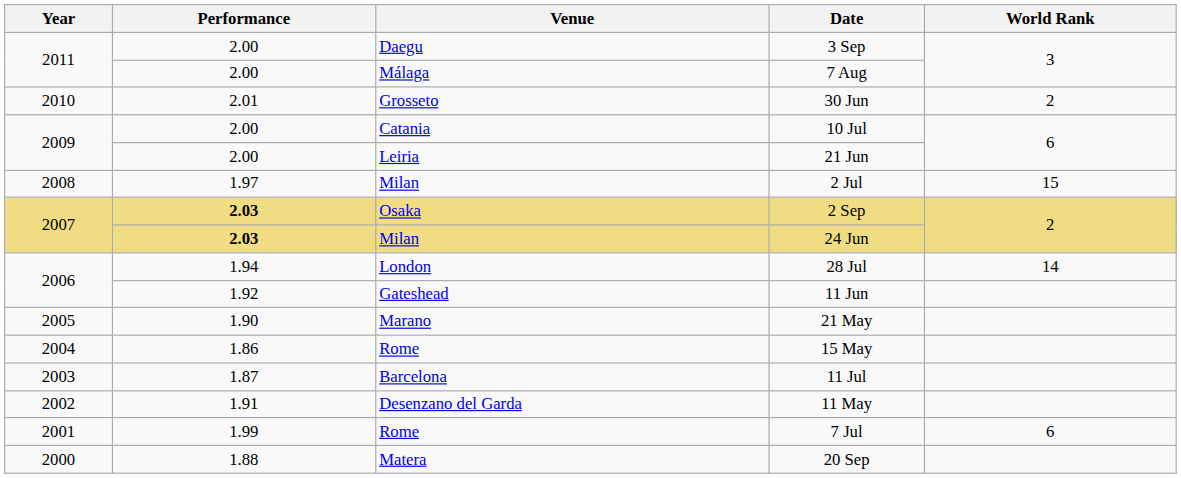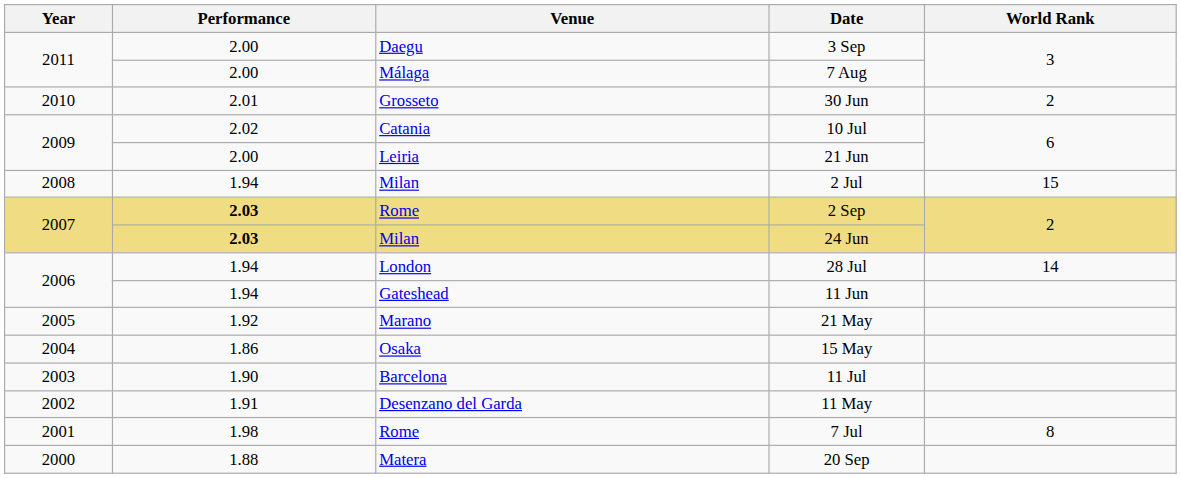10 Jul | Performance: 2.00 -> 2.02
2 Jul | Performance: 1.97 -> 1.94
2 Sep | Venue: Osaka -> Rome
11 Jun | Performance: 1.92 -> 1.94
21 May | Performance: 1.90 -> 1.92
15 May | Venue: Rome -> Osaka
11 Jul | Performance: 1.87 -> 1.90
7 Jul | Performance: 1.99 -> 1.98
7 Jul | World Rank: 6 -> 8
